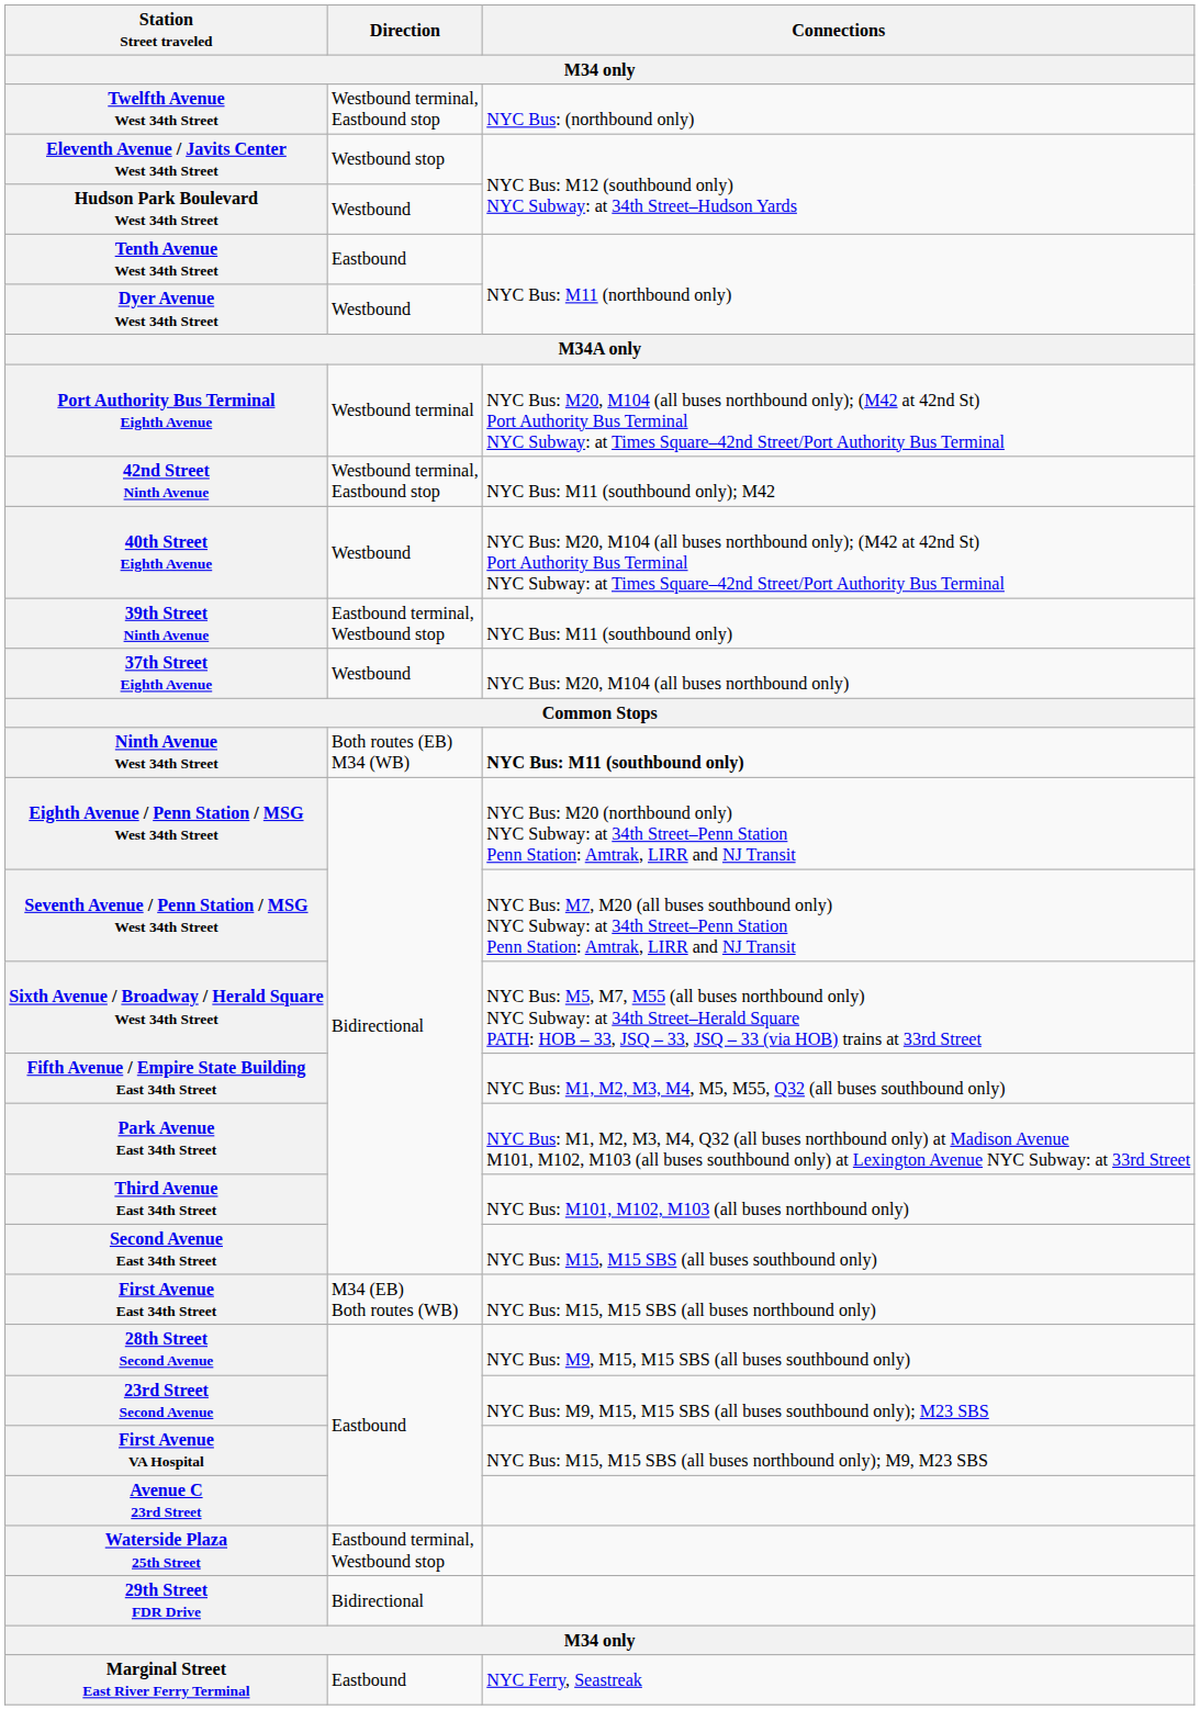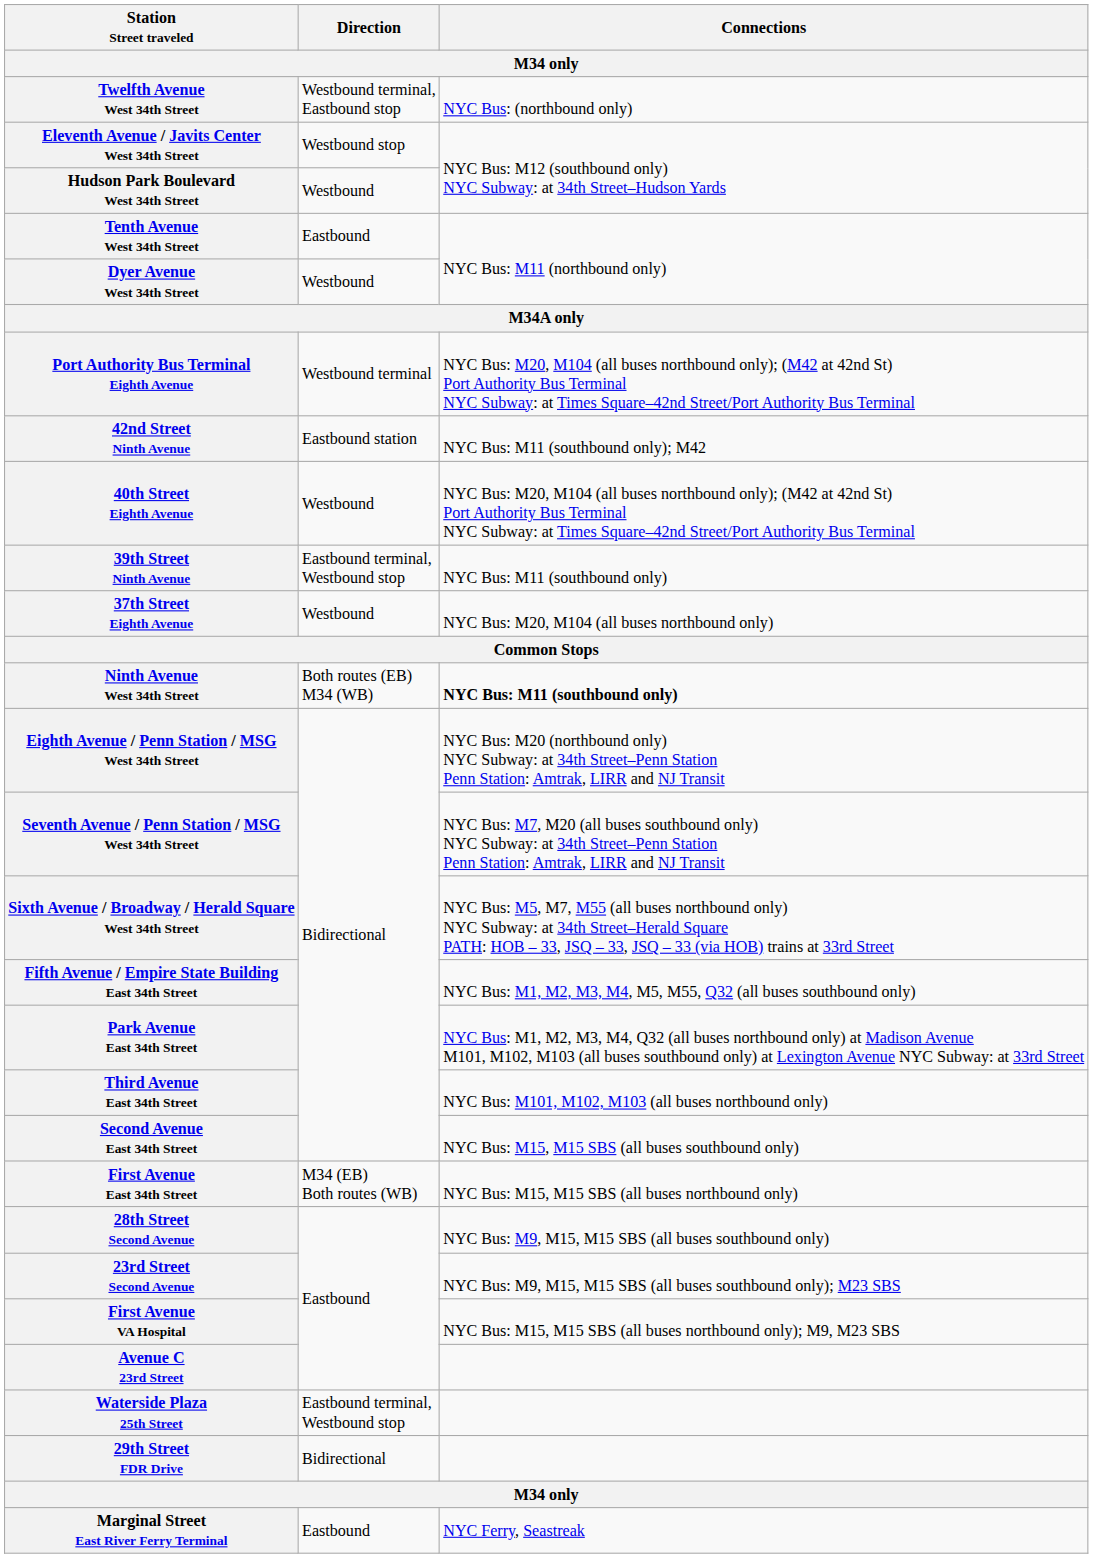42nd Street Ninth Avenue | Direction: Westbound terminal, Eastbound stop -> Eastbound station
